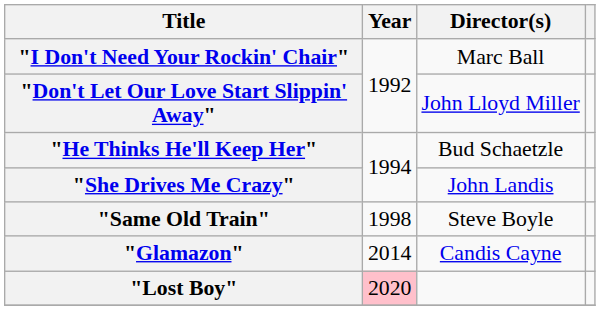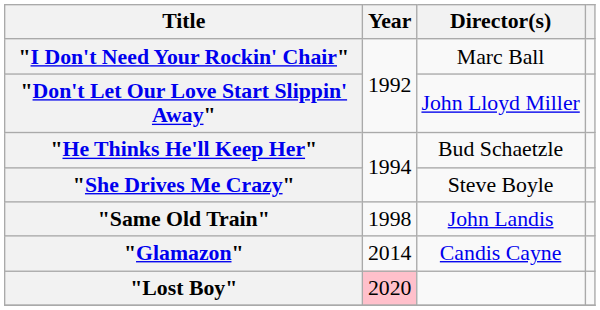"She Drives Me Crazy" | Director(s): John Landis -> Steve Boyle
"Same Old Train" | Director(s): Steve Boyle -> John Landis
